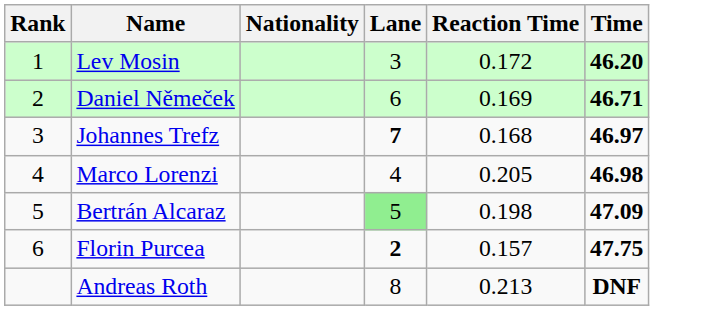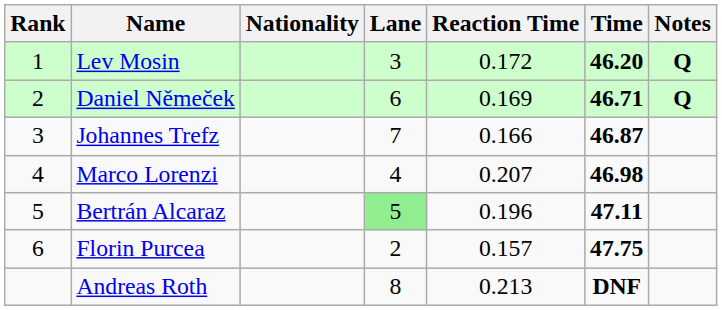+ column: Notes | Q | Q
Johannes Trefz | Lane: bold -> normal
Johannes Trefz | Reaction Time: 0.168 -> 0.166
Johannes Trefz | Time: 46.97 -> 46.87
Marco Lorenzi | Reaction Time: 0.205 -> 0.207
Bertrán Alcaraz | Reaction Time: 0.198 -> 0.196
Bertrán Alcaraz | Time: 47.09 -> 47.11
Florin Purcea | Lane: bold -> normal
